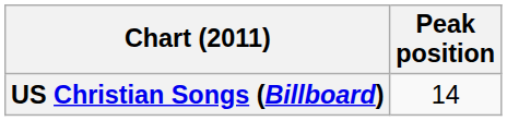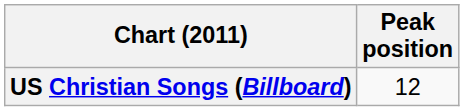US Christian Songs (Billboard) | Peak position: 14 -> 12
